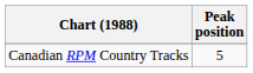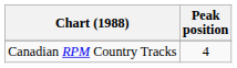Canadian RPM Country Tracks | Peak position: 5 -> 4
